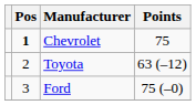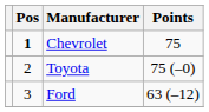Toyota | Points: 63 (–12) -> 75 (–0)
Ford | Points: 75 (–0) -> 63 (–12)
